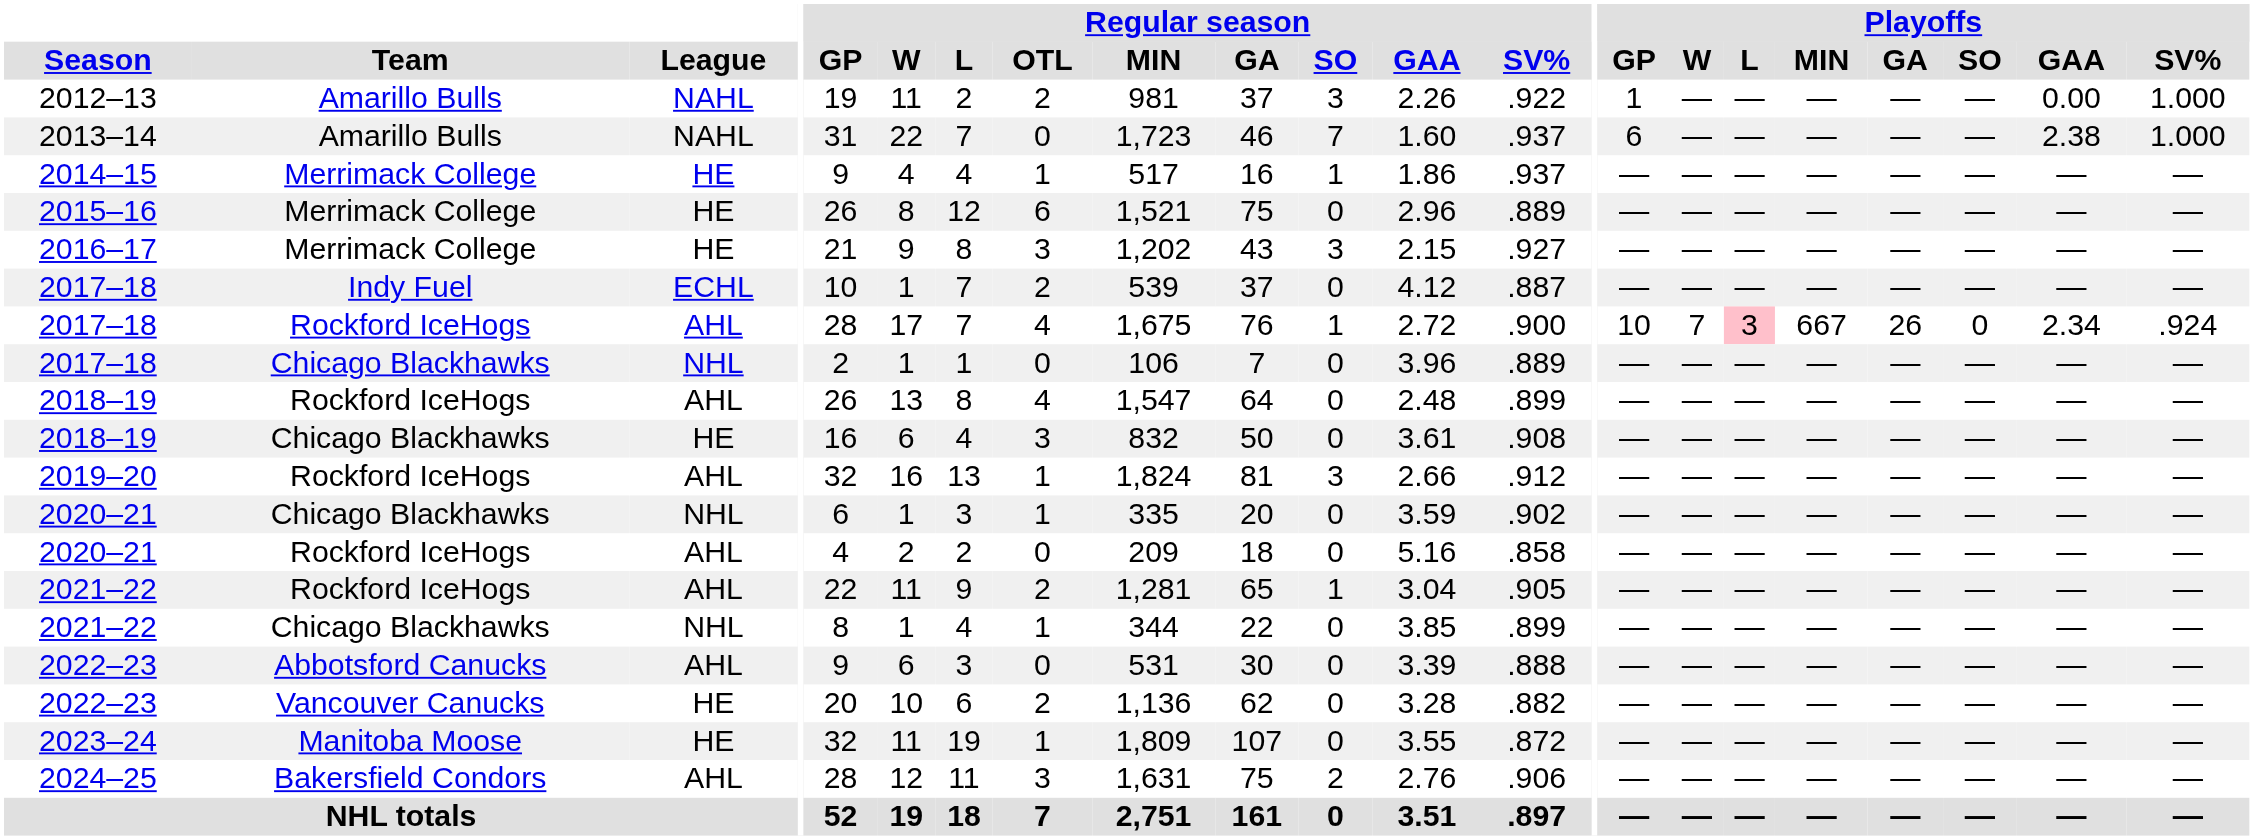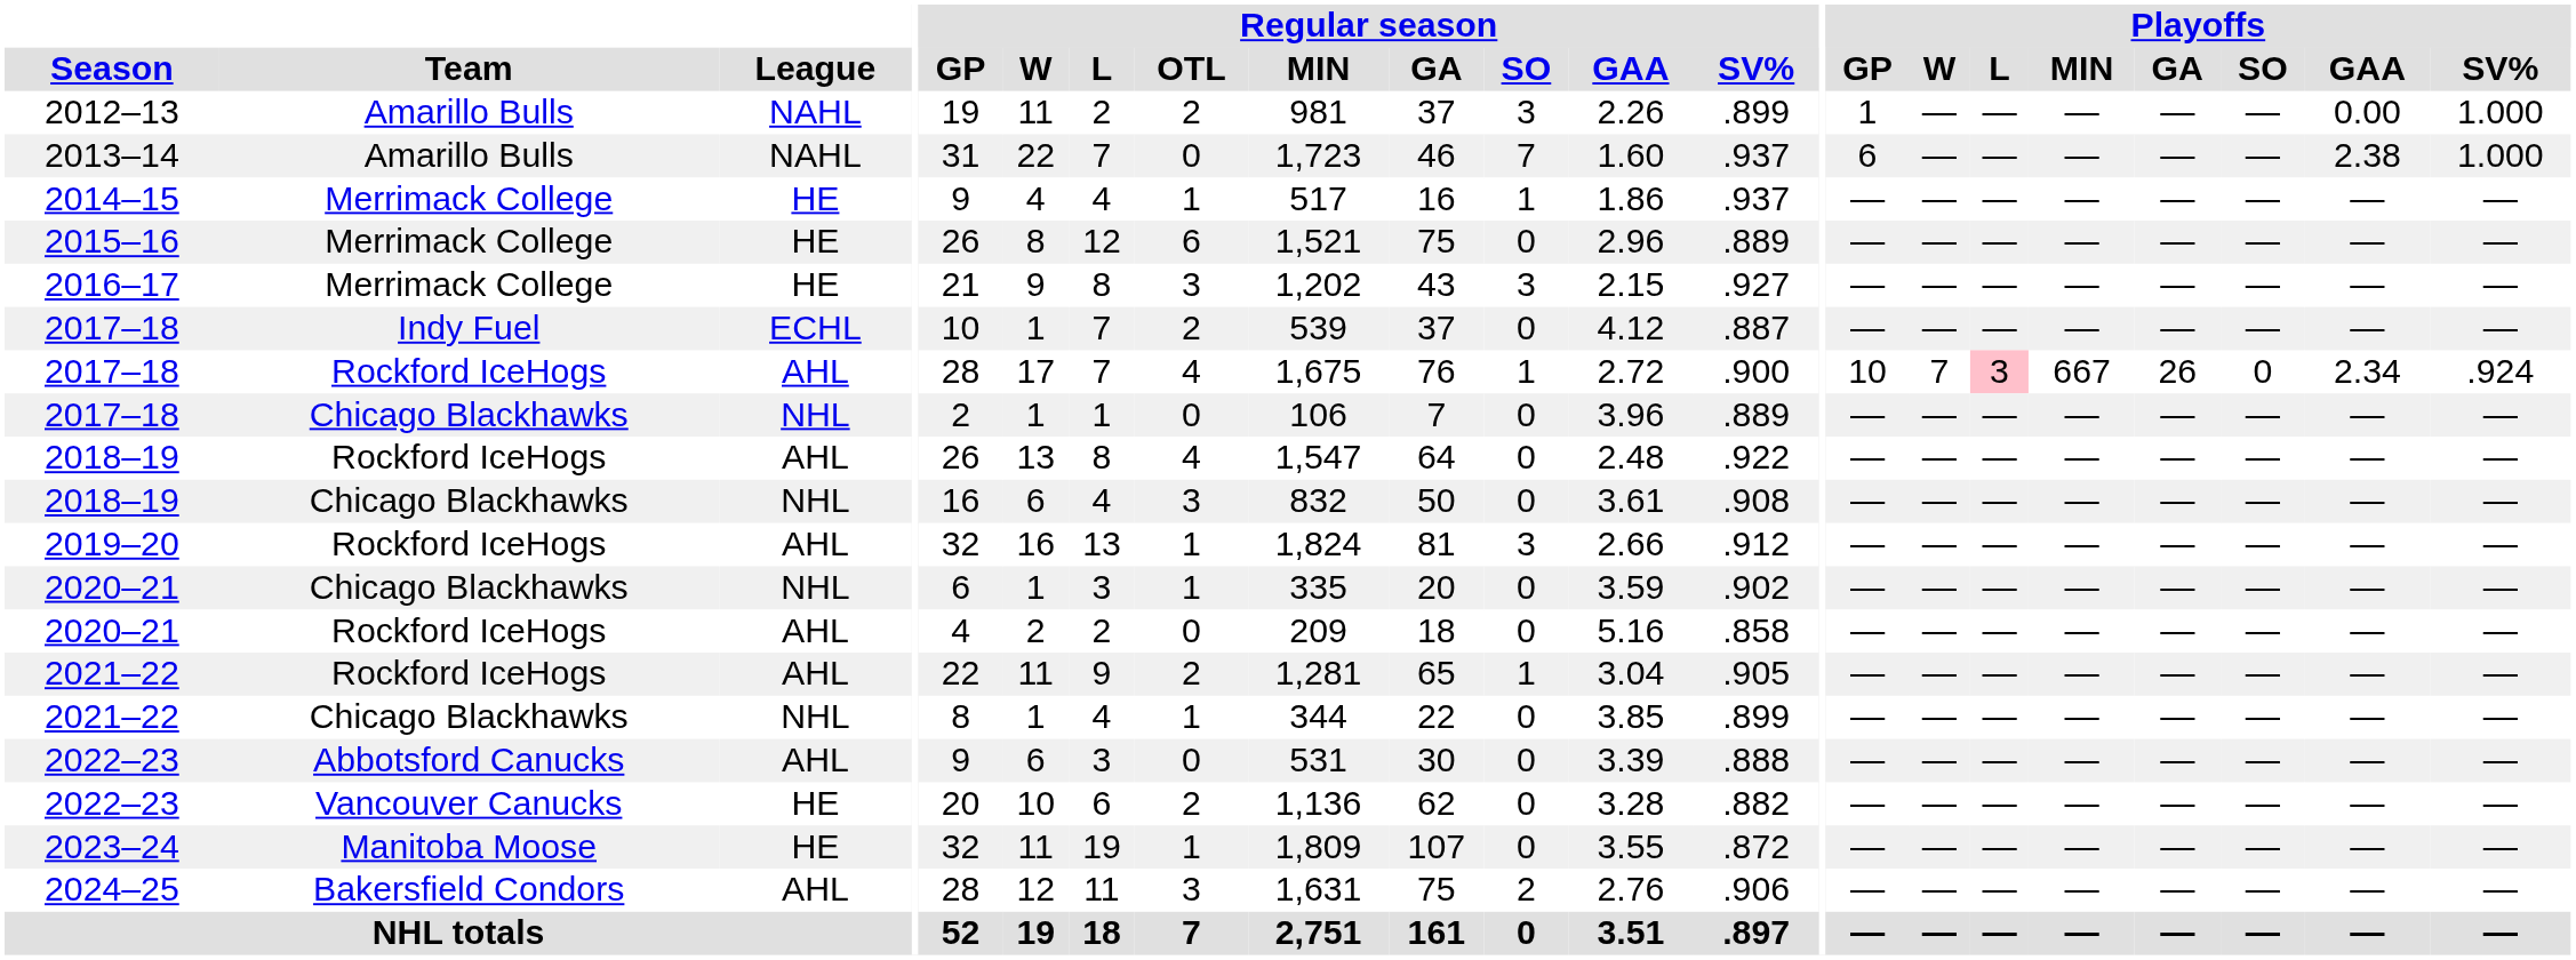2012–13 | Regular season / SV%: .922 -> .899
2018–19 / Rockford IceHogs | Regular season / SV%: .899 -> .922
2018–19 / Chicago Blackhawks | League: HE -> NHL
